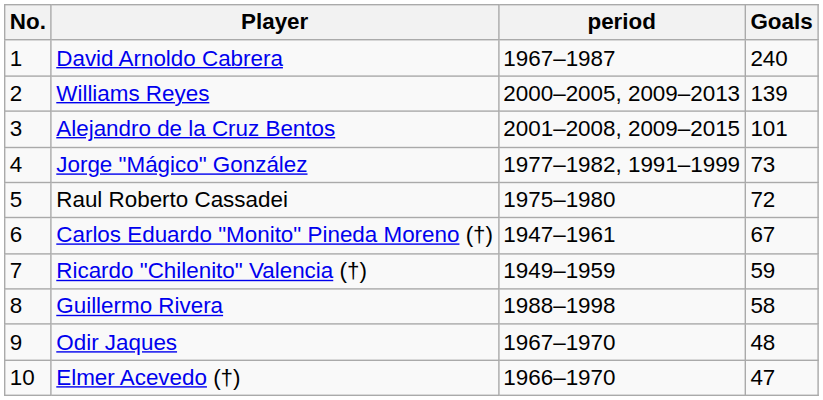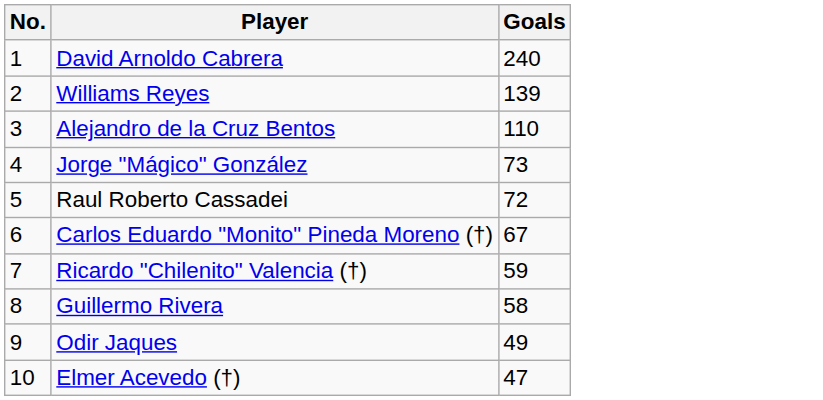- column: period | 1967–1987 | 2000–2005, 2009–2013 | 2001–2008, 2009–2015 | 1977–1982, 1991–1999 | 1975–1980 | 1947–1961 | 1949–1959 | 1988–1998 | 1967–1970 | 1966–1970
Alejandro de la Cruz Bentos | Goals: 101 -> 110
Odir Jaques | Goals: 48 -> 49
